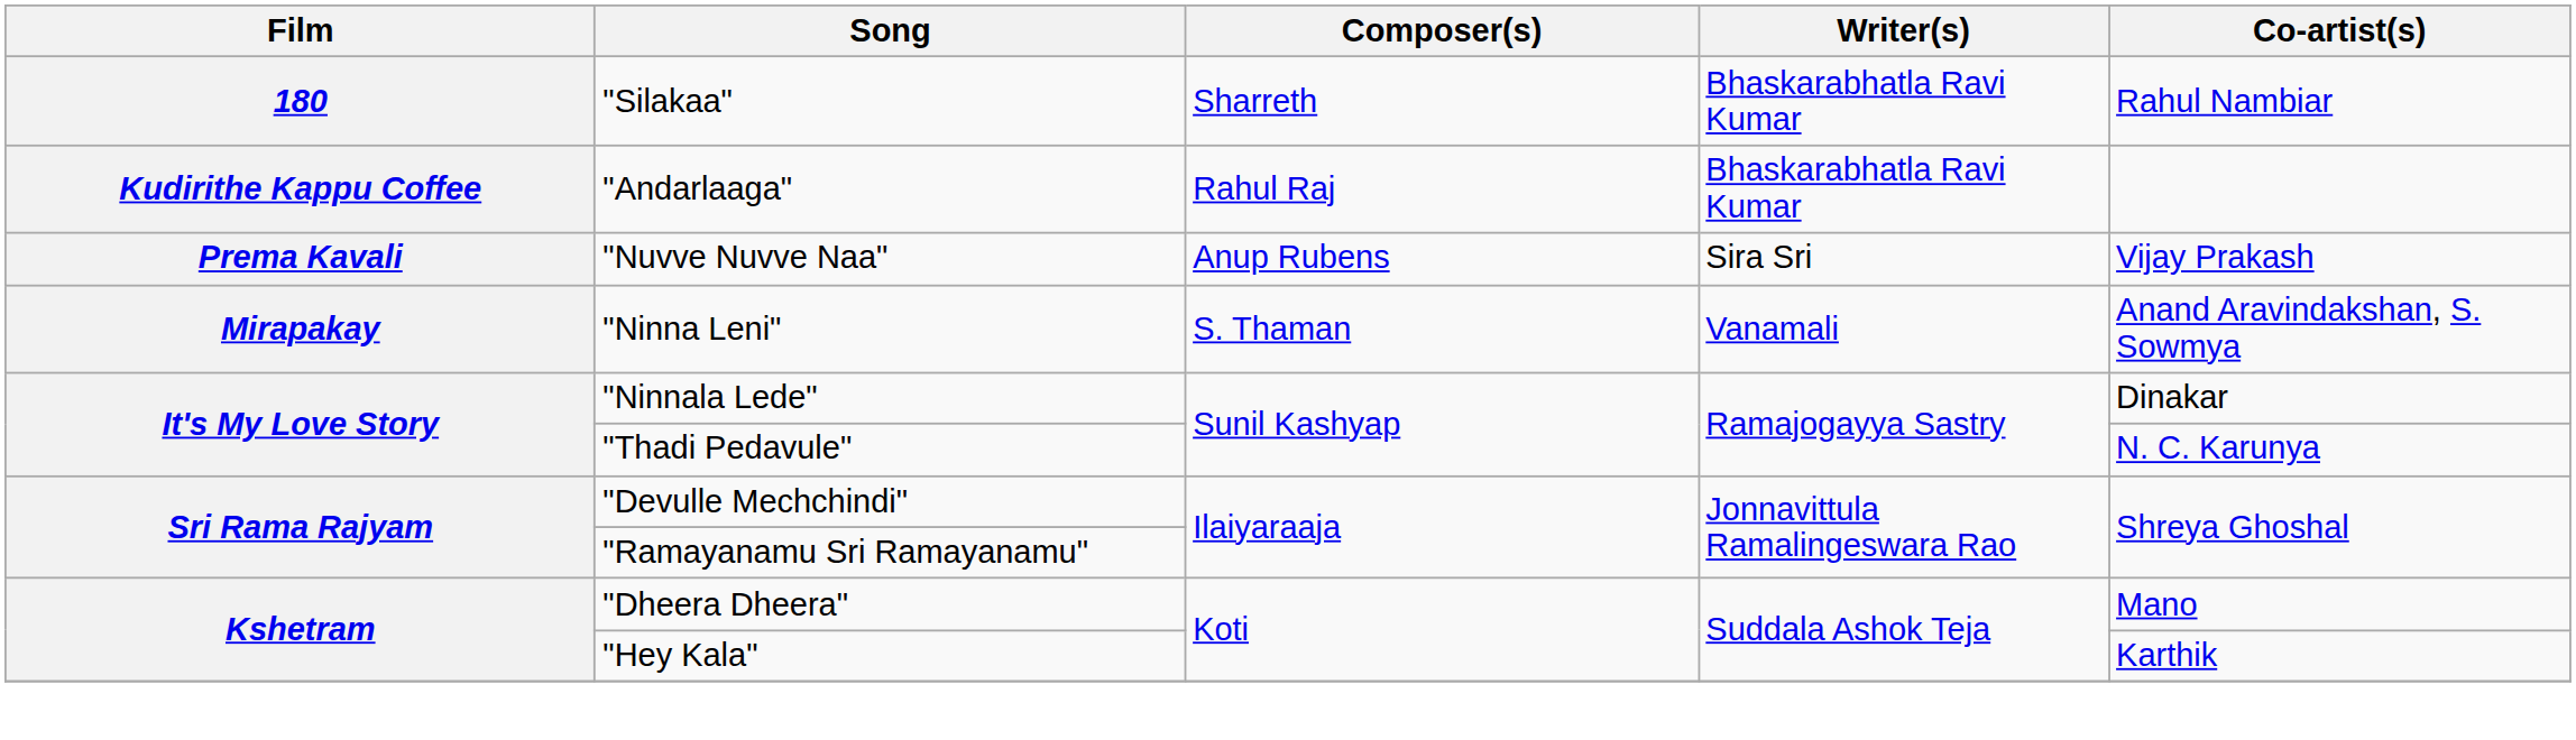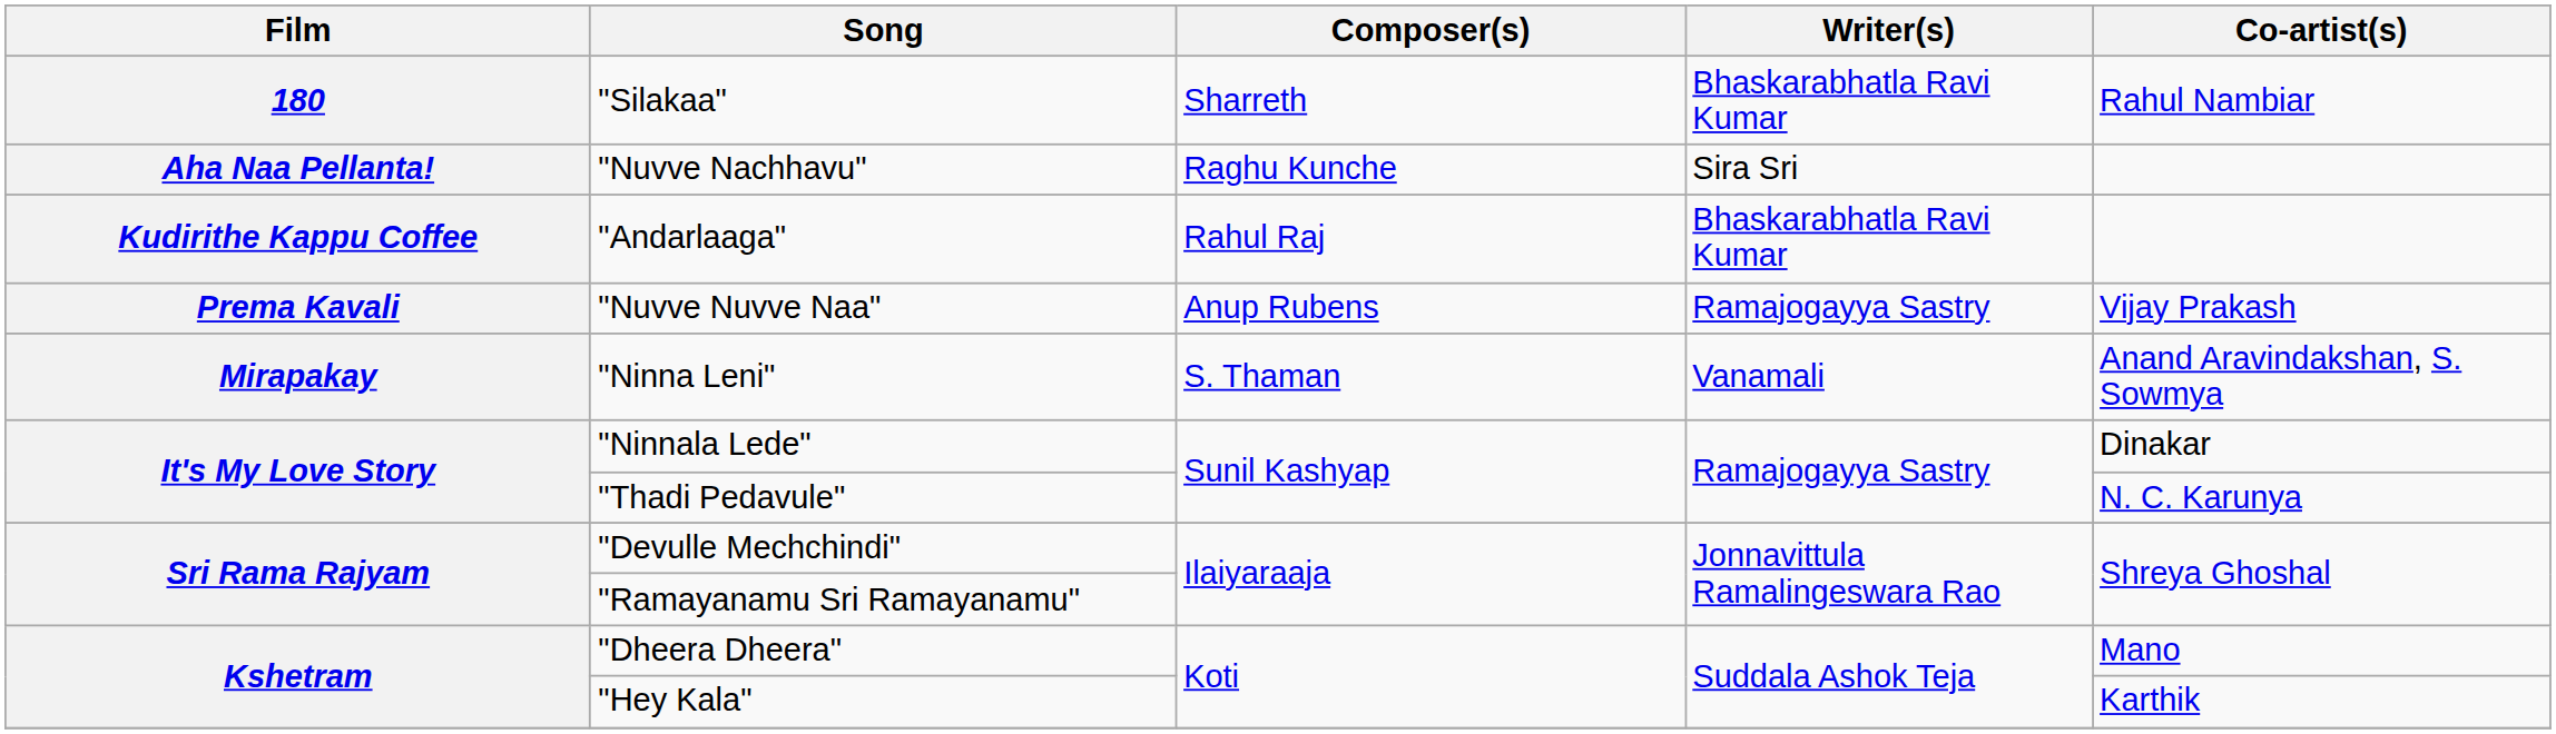+ row: Aha Naa Pellanta! | "Nuvve Nachhavu" | Raghu Kunche | Sira Sri
"Nuvve Nuvve Naa" | Writer(s): Sira Sri -> Ramajogayya Sastry
